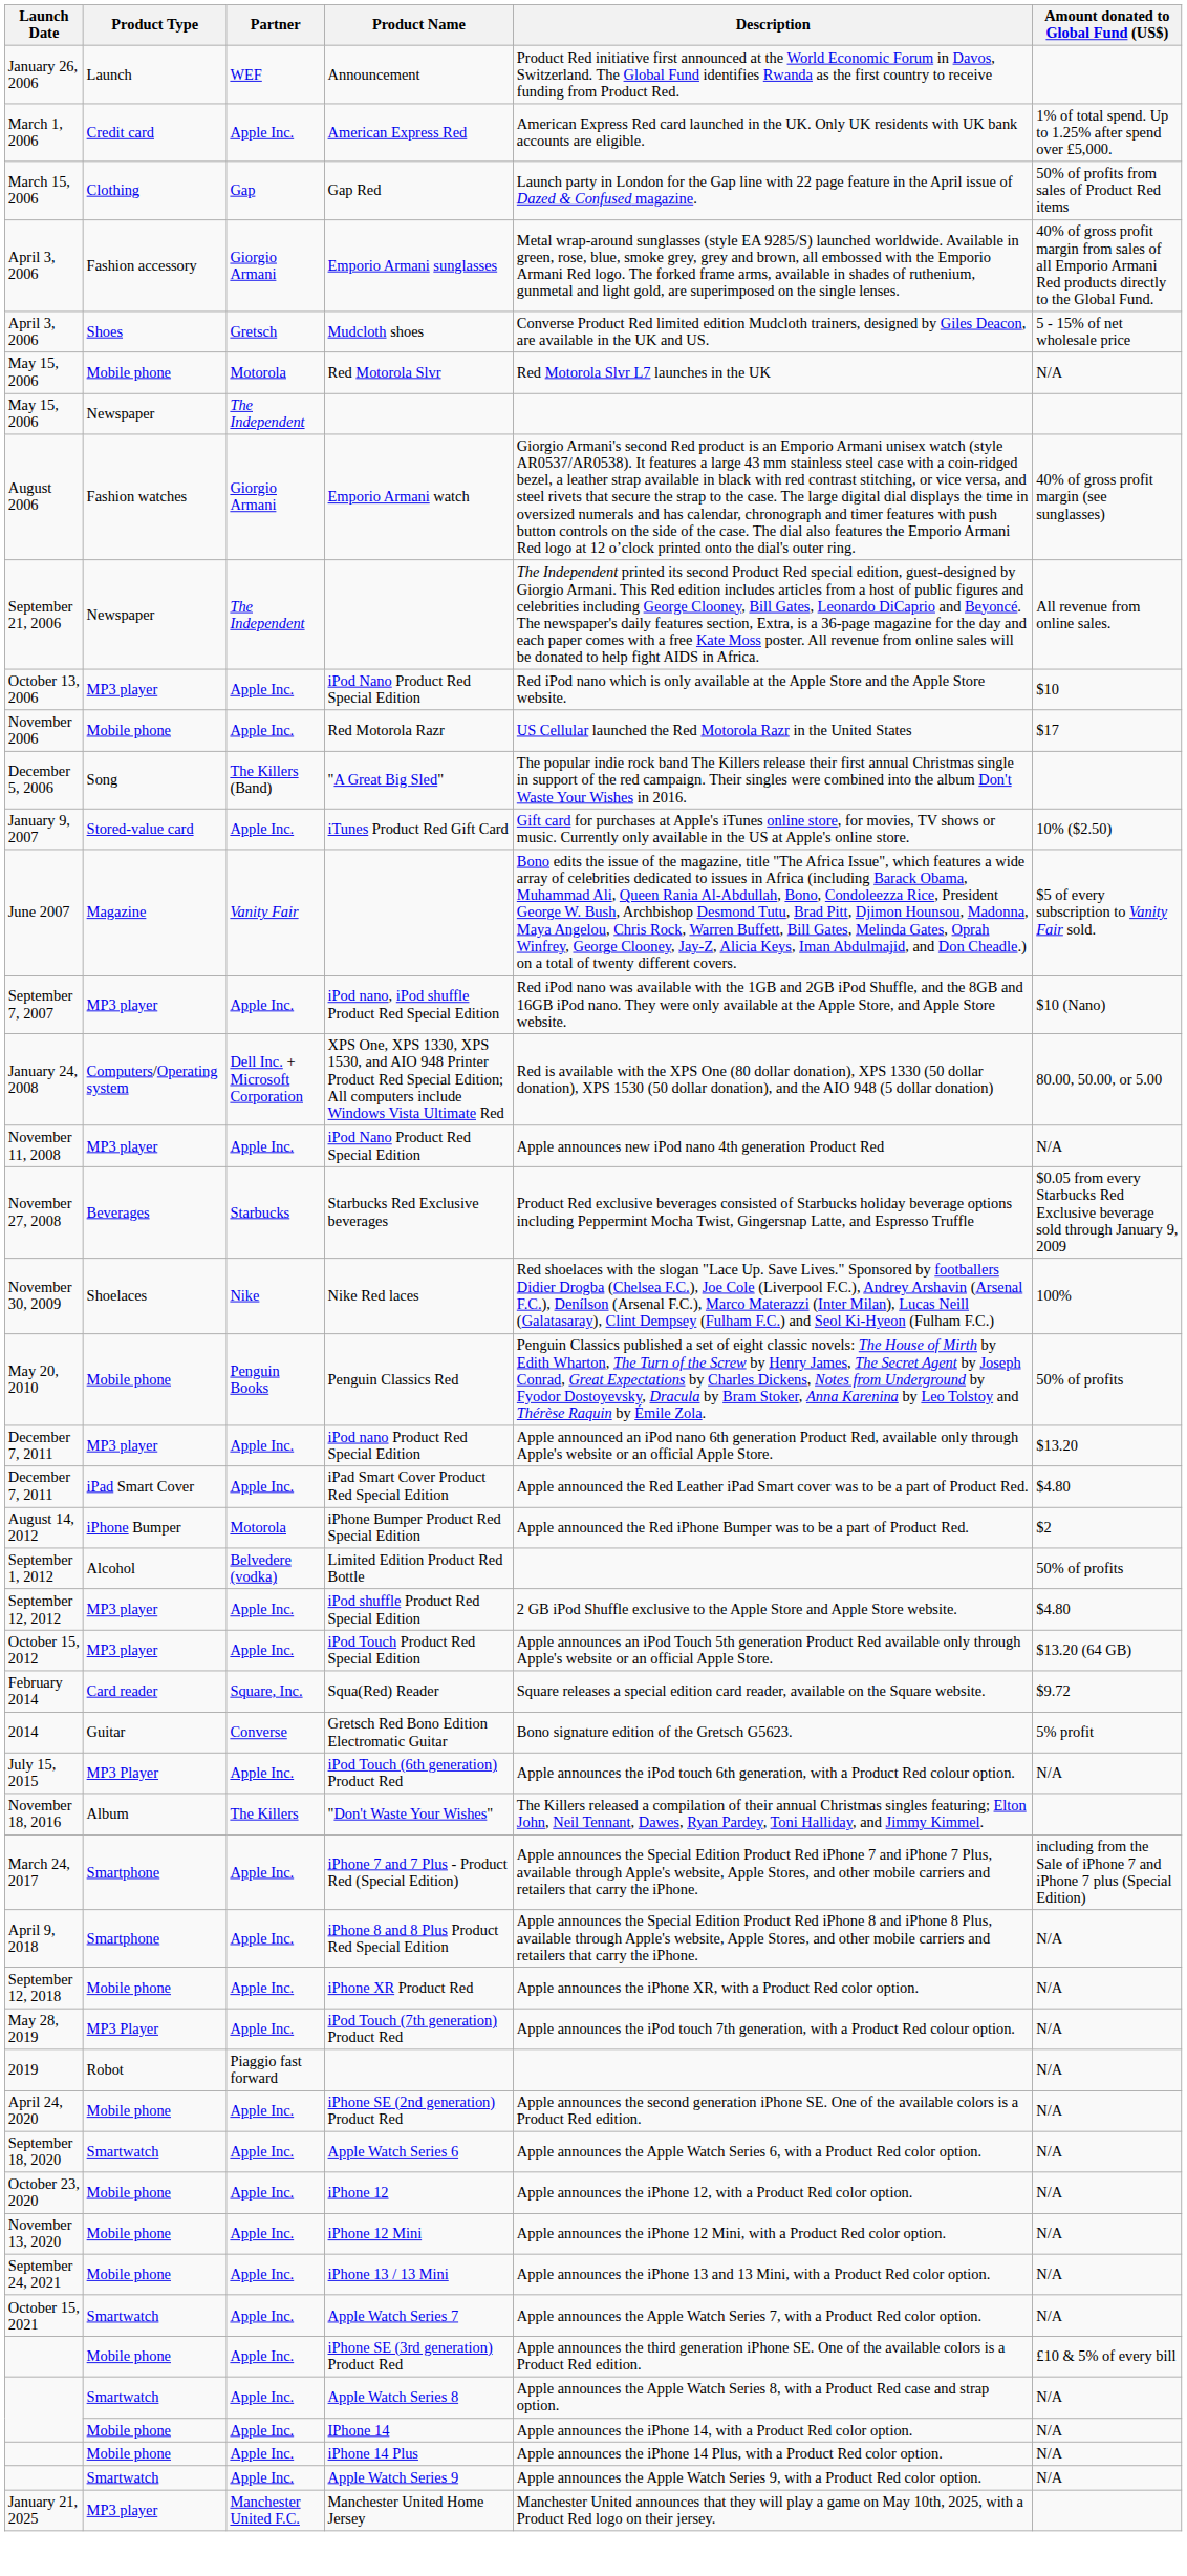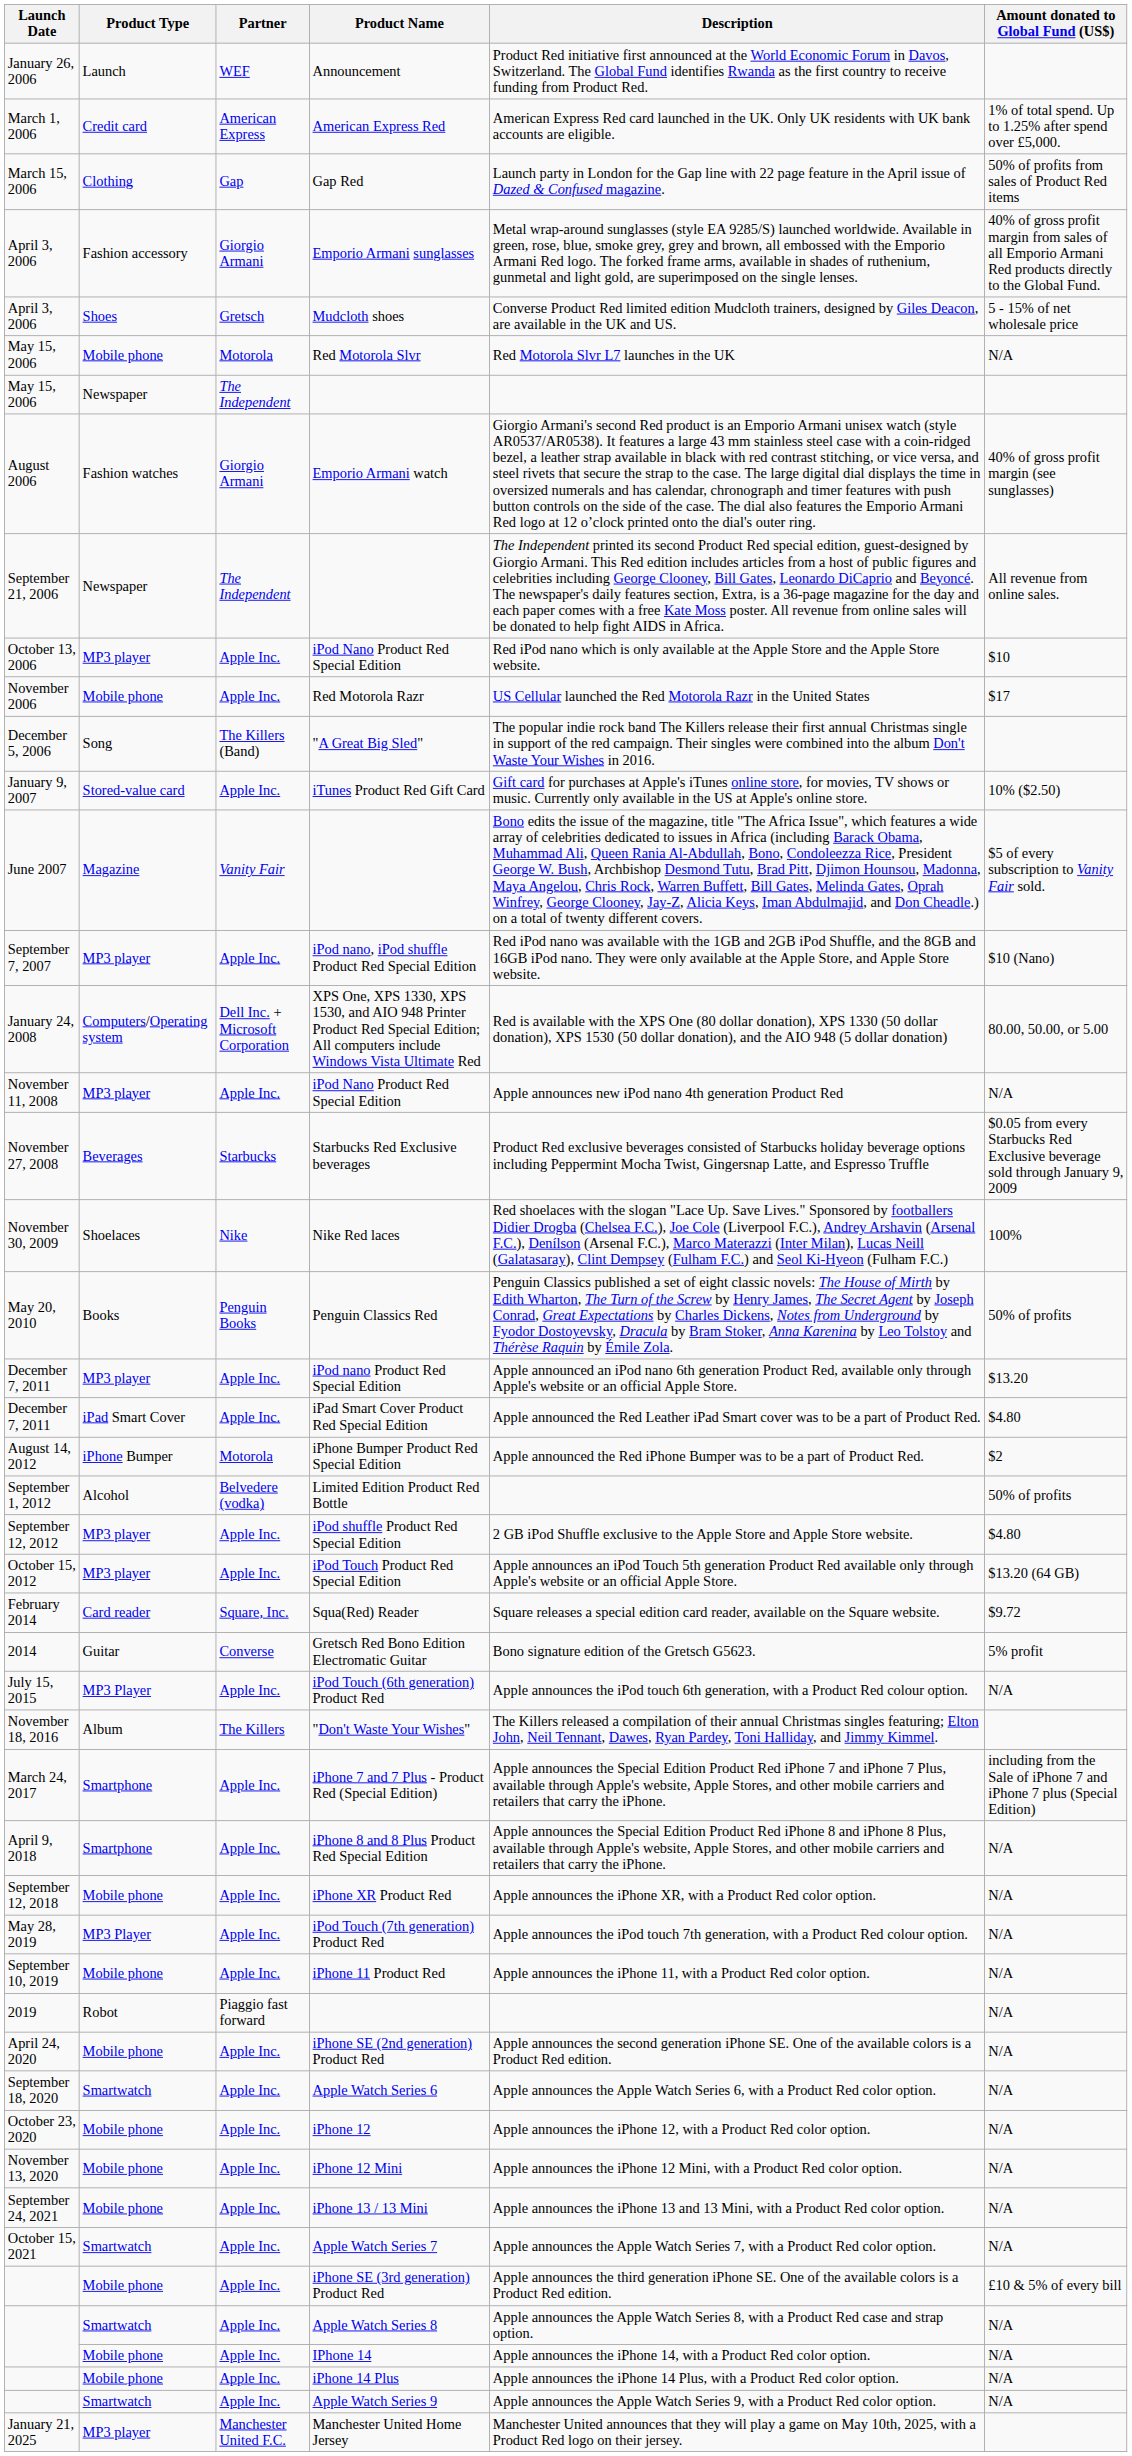American Express Red | Partner: Apple Inc. -> American Express
Penguin Classics Red | Product Type: Mobile phone -> Books
+ row: September 10, 2019 | Mobile phone | Apple Inc. | iPhone 11 Product Red | Apple announces the iPhone 11, with a Product Red color option. | N/A
